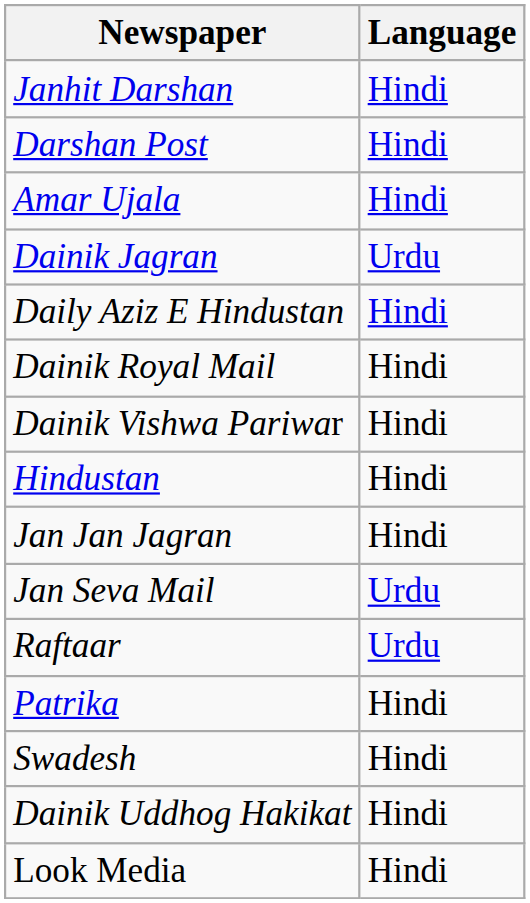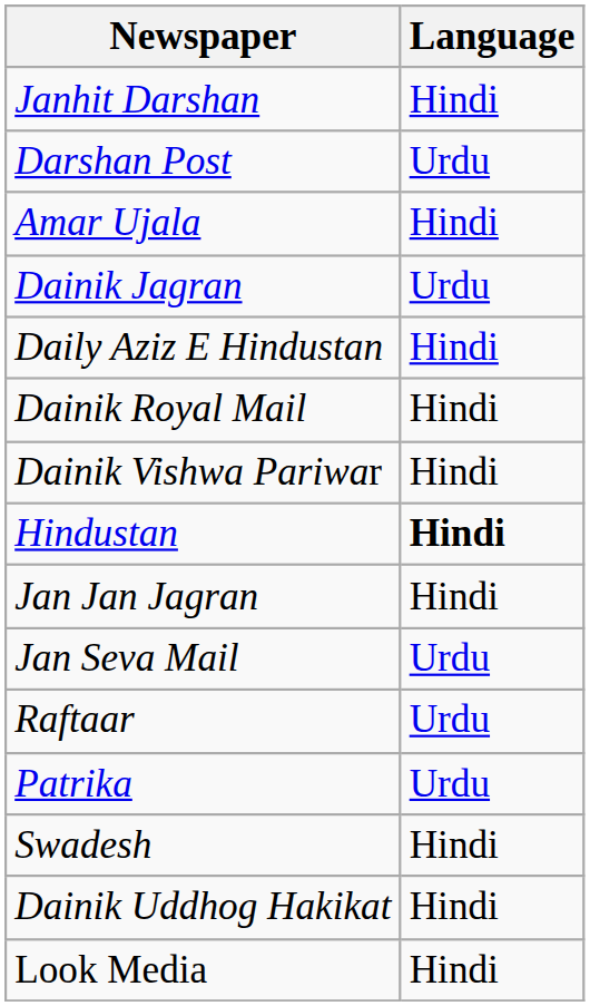Darshan Post | Language: Hindi -> Urdu
Hindustan | Language: normal -> bold
Patrika | Language: Hindi -> Urdu
